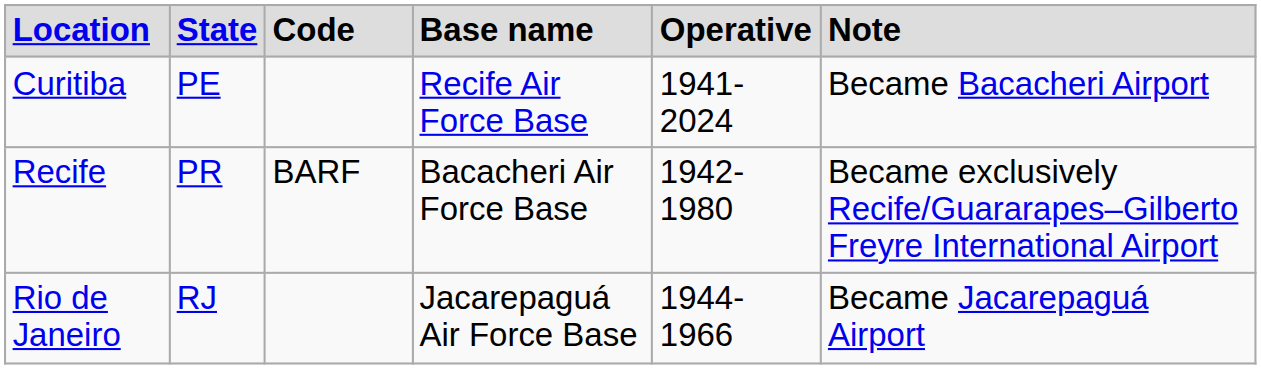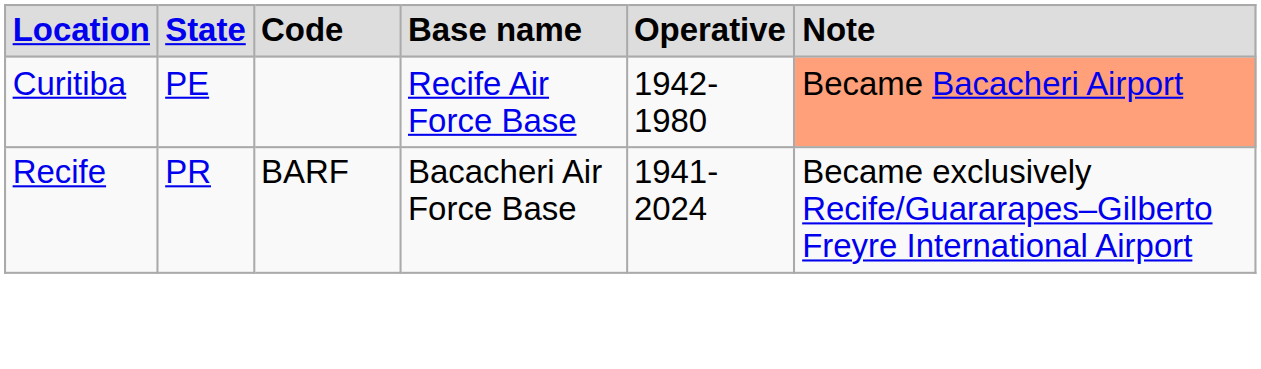Curitiba | column 5: 1941-2024 -> 1942-1980
Curitiba | column 6: no background -> lightsalmon background
Recife | column 5: 1942-1980 -> 1941-2024
- row: Rio de Janeiro | RJ | Jacarepaguá Air Force Base | 1944-1966 | Became Jacarepaguá Airport
